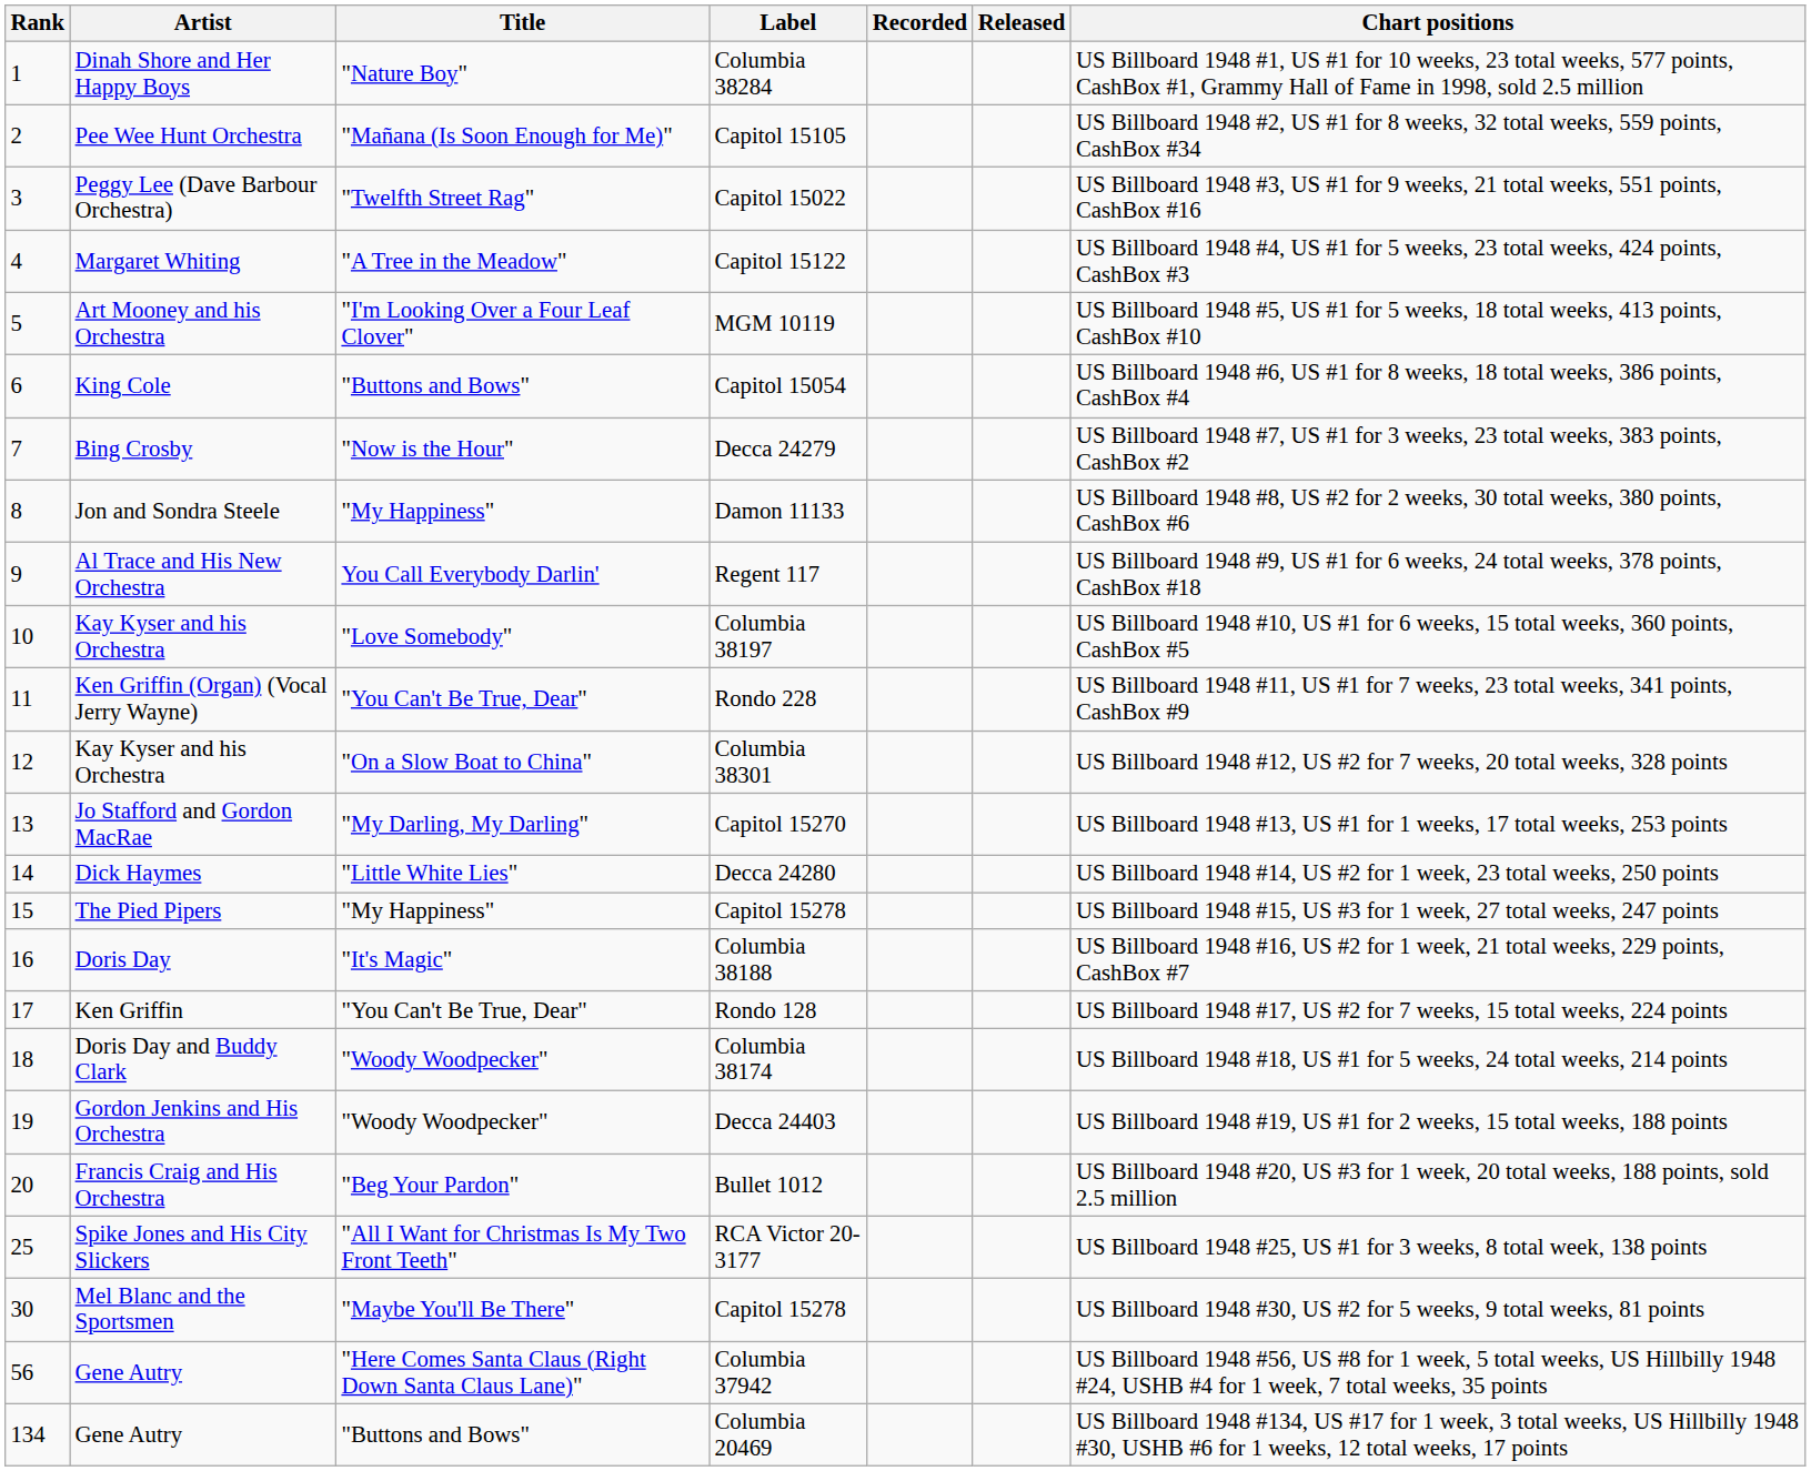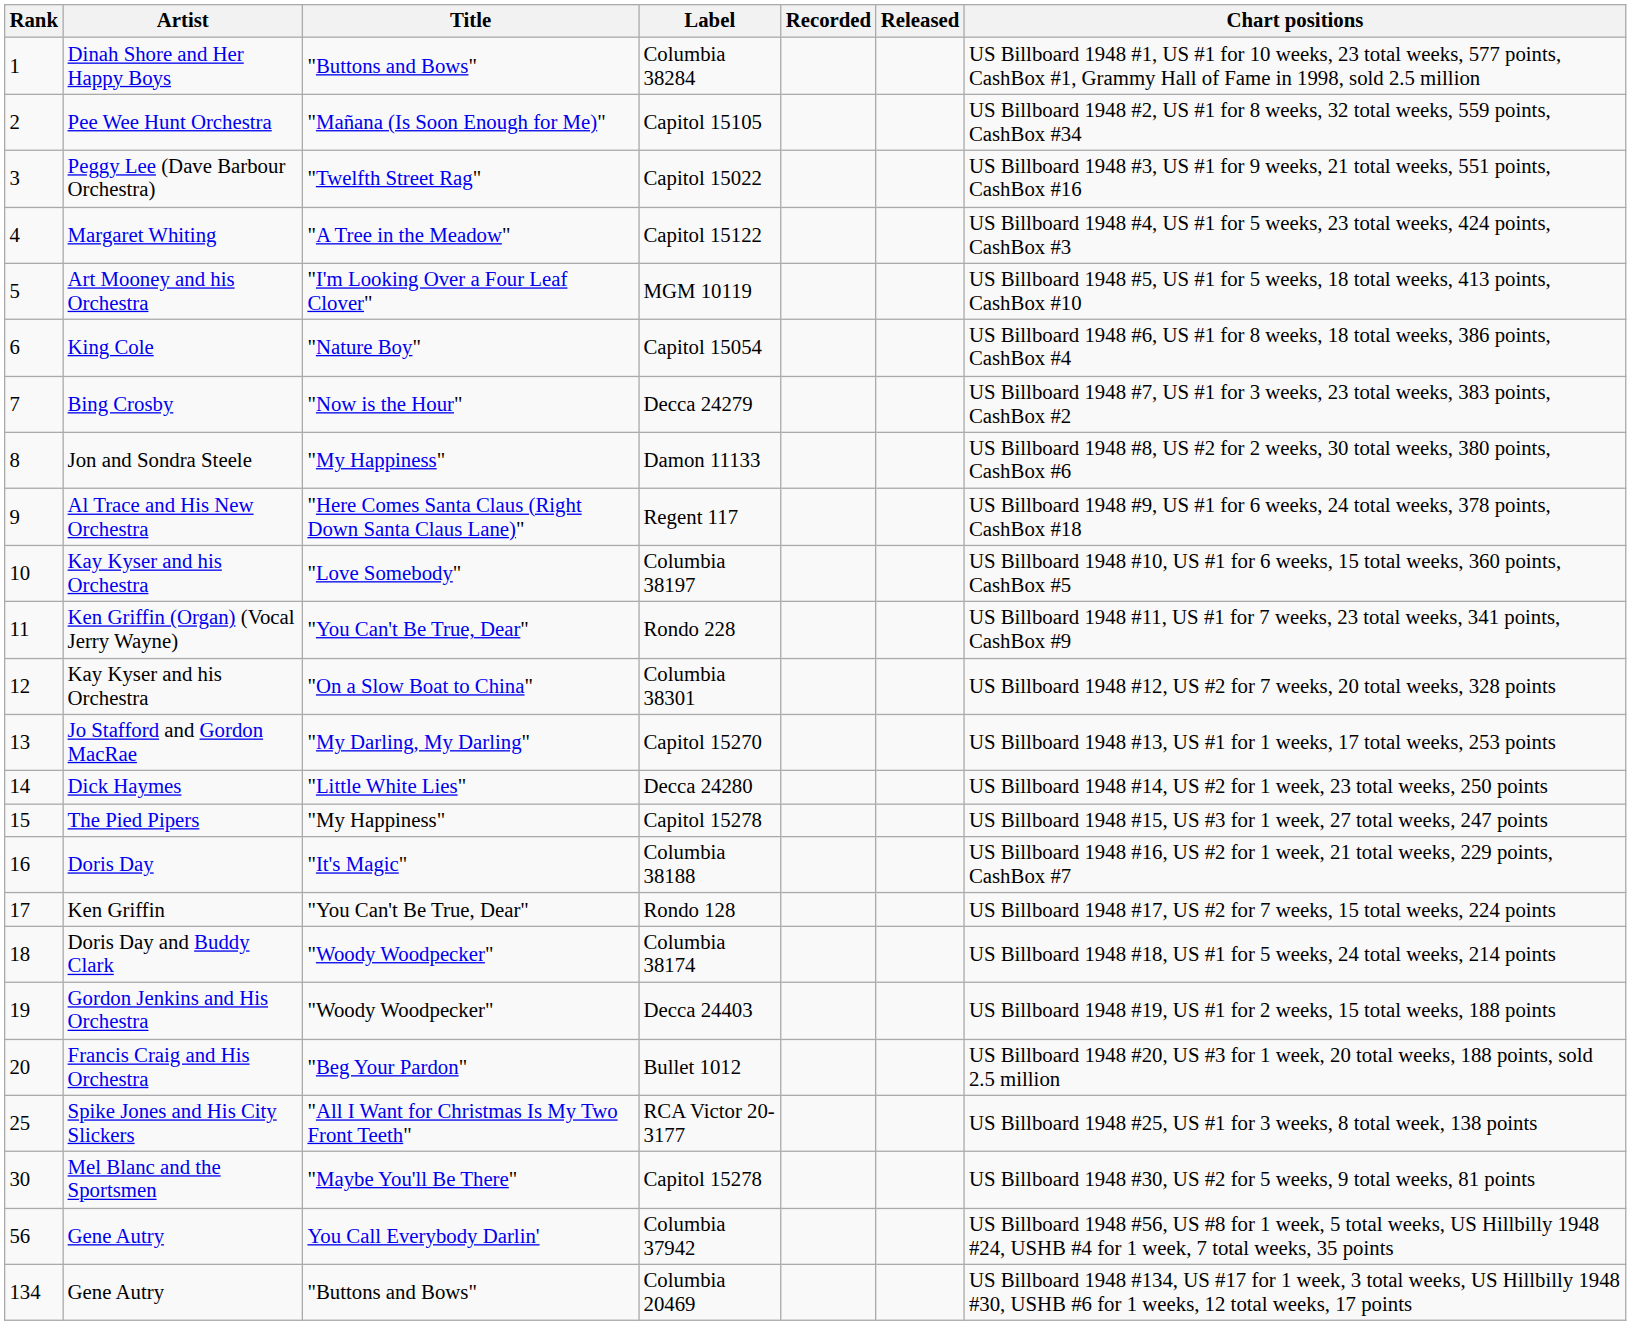Columbia 38284 | Title: "Nature Boy" -> "Buttons and Bows"
Capitol 15054 | Title: "Buttons and Bows" -> "Nature Boy"
Regent 117 | Title: You Call Everybody Darlin' -> "Here Comes Santa Claus (Right Down Santa Claus Lane)"
Columbia 37942 | Title: "Here Comes Santa Claus (Right Down Santa Claus Lane)" -> You Call Everybody Darlin'
